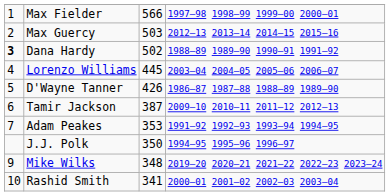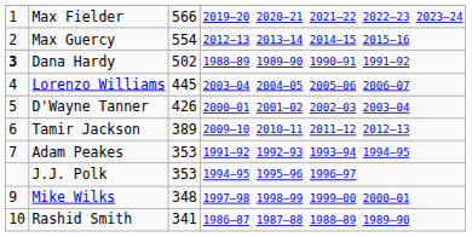Max Fielder | column 4: 1997–98 1998–99 1999–00 2000–01 -> 2019–20 2020–21 2021–22 2022–23 2023–24
Max Guercy | column 3: 503 -> 554
D'Wayne Tanner | column 4: 1986–87 1987–88 1988–89 1989–90 -> 2000–01 2001–02 2002–03 2003–04
Tamir Jackson | column 3: 387 -> 389
J.J. Polk | column 3: 350 -> 353
Mike Wilks | column 4: 2019–20 2020–21 2021–22 2022–23 2023–24 -> 1997–98 1998–99 1999–00 2000–01
Rashid Smith | column 4: 2000–01 2001–02 2002–03 2003–04 -> 1986–87 1987–88 1988–89 1989–90
